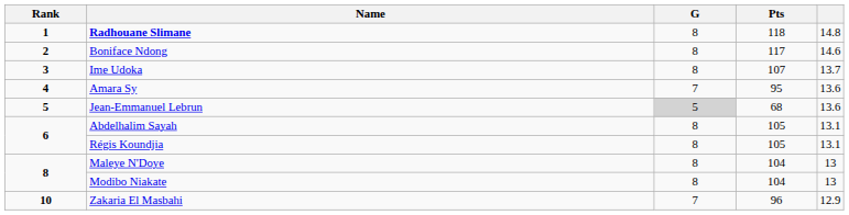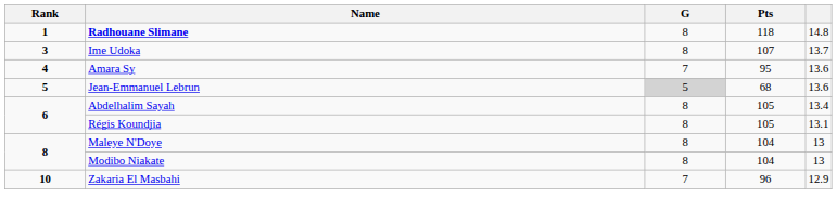- row: 2 | Boniface Ndong | 8 | 117 | 14.6
Abdelhalim Sayah | column 5: 13.1 -> 13.4
